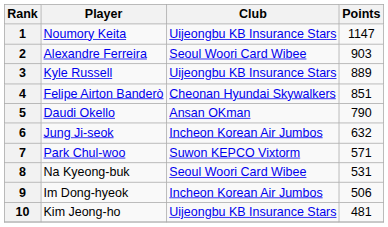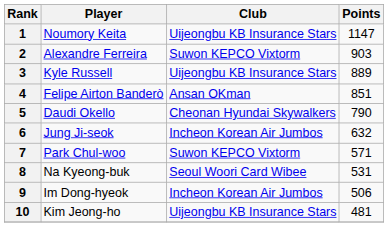2 | Club: Seoul Woori Card Wibee -> Suwon KEPCO Vixtorm
4 | Club: Cheonan Hyundai Skywalkers -> Ansan OKman
5 | Club: Ansan OKman -> Cheonan Hyundai Skywalkers
